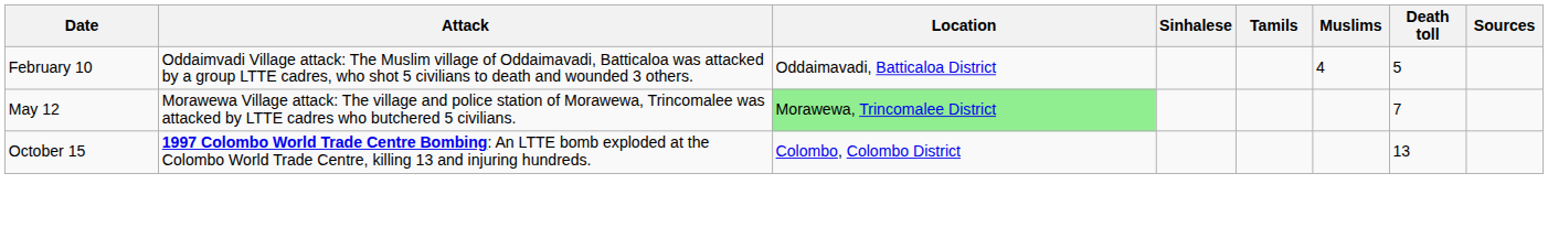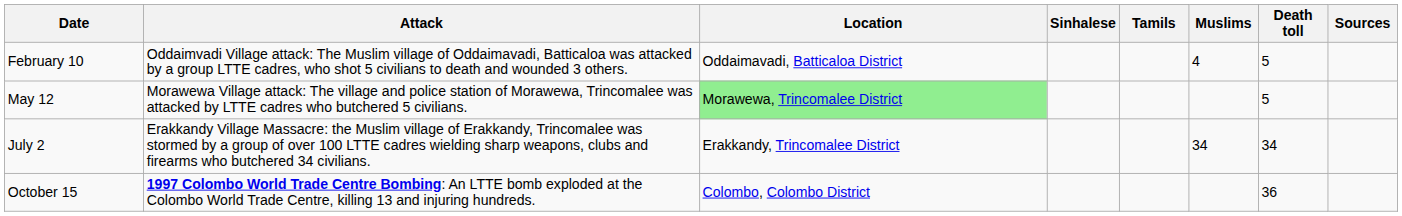May 12 | Death toll: 7 -> 5
+ row: July 2 | Erakkandy Village Massacre: the Muslim village of Erakkandy, Trincomalee was stormed by a group of over 100 LTTE cadres wielding sharp weapons, clubs and firearms who butchered 34 civilians. | Erakkandy, Trincomalee District | 34 | 34
October 15 | Death toll: 13 -> 36
